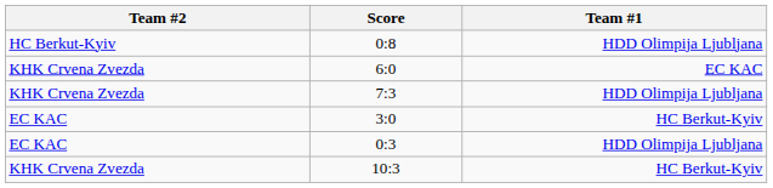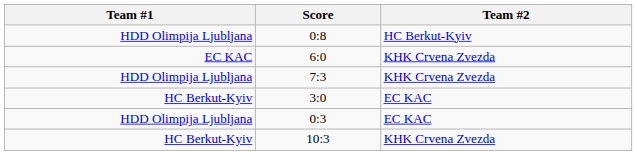columns swapped: Team #1 <-> Team #2
